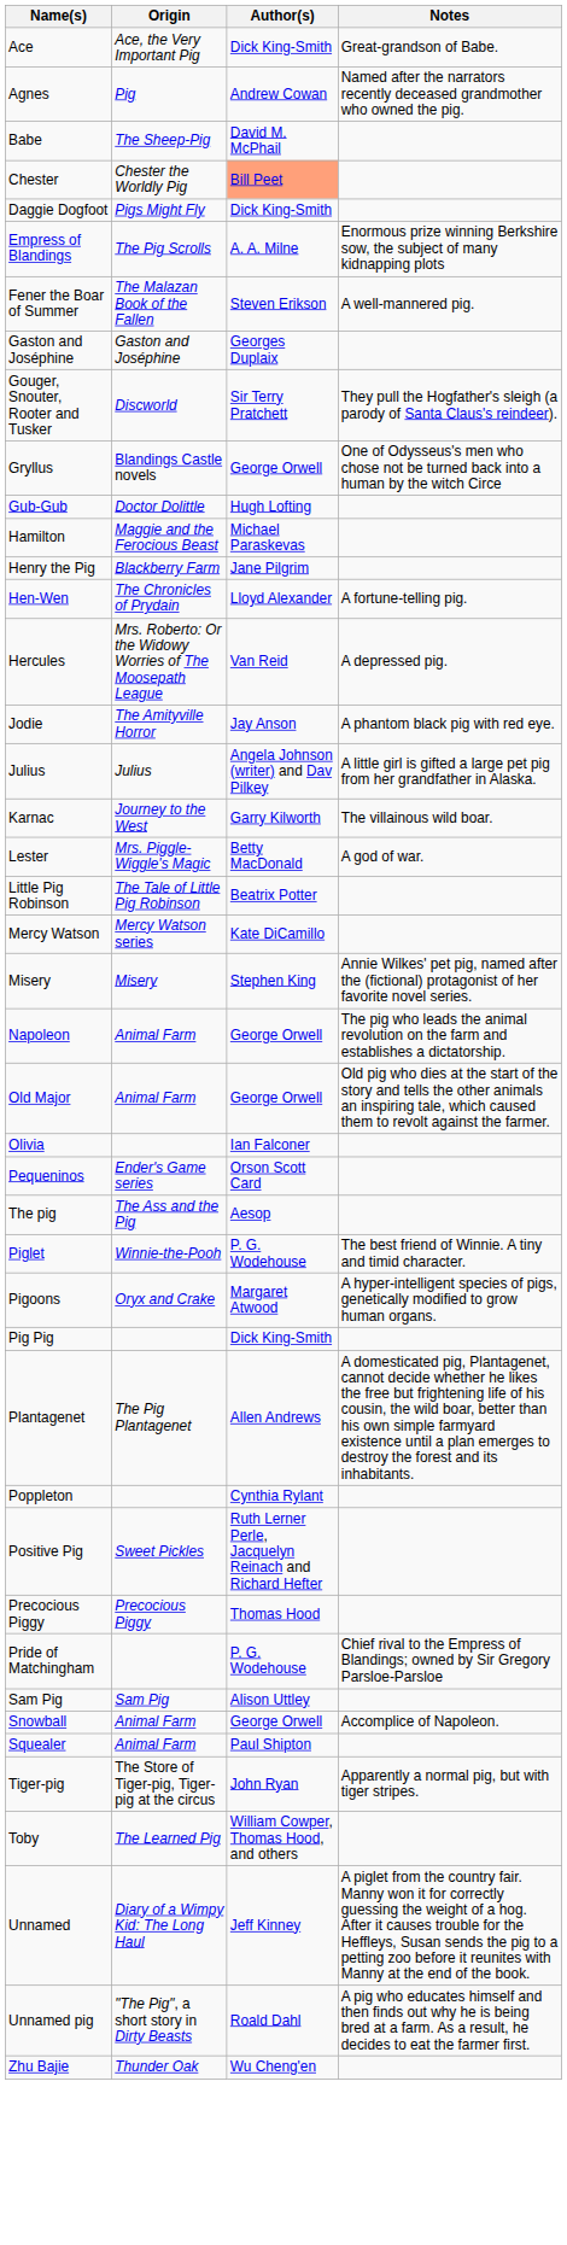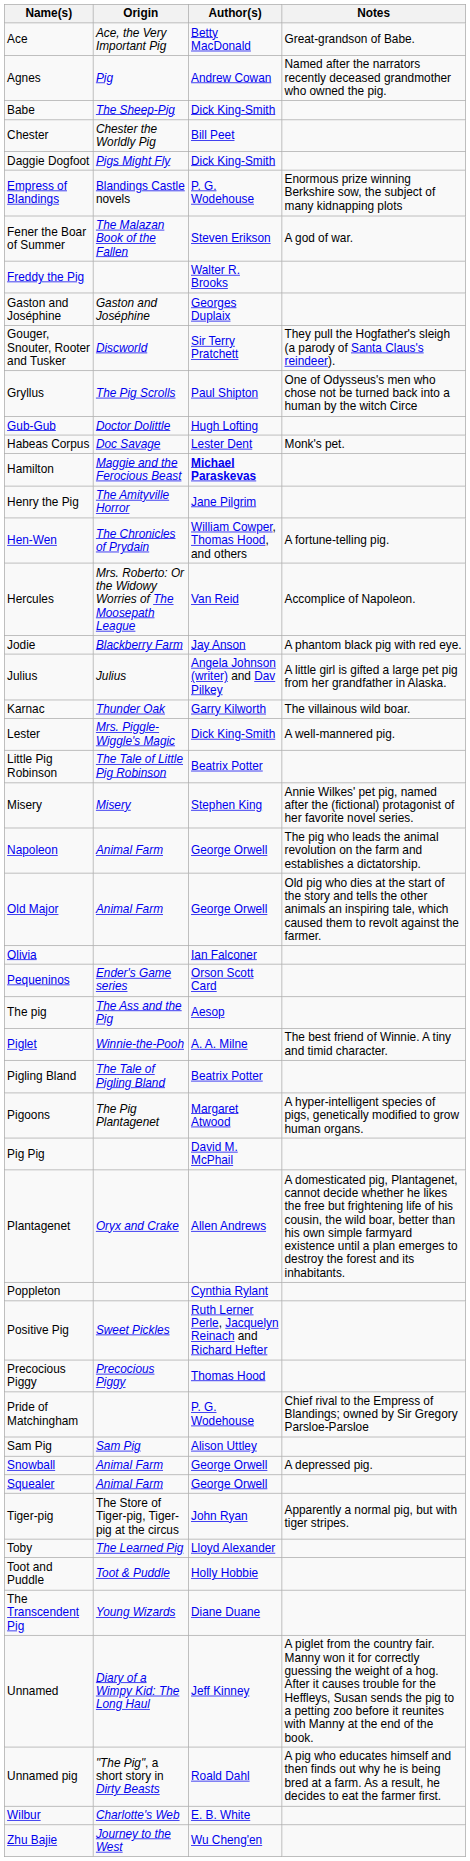Ace | Author(s): Dick King-Smith -> Betty MacDonald
Babe | Author(s): David M. McPhail -> Dick King-Smith
Chester | Author(s): lightsalmon background -> no background
Empress of Blandings | Origin: The Pig Scrolls -> Blandings Castle novels
Empress of Blandings | Author(s): A. A. Milne -> P. G. Wodehouse
Fener the Boar of Summer | Notes: A well-mannered pig. -> A god of war.
+ row: Freddy the Pig | Walter R. Brooks
Gryllus | Origin: Blandings Castle novels -> The Pig Scrolls
Gryllus | Author(s): George Orwell -> Paul Shipton
+ row: Habeas Corpus | Doc Savage | Lester Dent | Monk's pet.
Hamilton | Author(s): normal -> bold
Henry the Pig | Origin: Blackberry Farm -> The Amityville Horror
Hen-Wen | Author(s): Lloyd Alexander -> William Cowper, Thomas Hood, and others
Hercules | Notes: A depressed pig. -> Accomplice of Napoleon.
Jodie | Origin: The Amityville Horror -> Blackberry Farm
Karnac | Origin: Journey to the West -> Thunder Oak
Lester | Author(s): Betty MacDonald -> Dick King-Smith
Lester | Notes: A god of war. -> A well-mannered pig.
- row: Mercy Watson | Mercy Watson series | Kate DiCamillo
Piglet | Author(s): P. G. Wodehouse -> A. A. Milne
+ row: Pigling Bland | The Tale of Pigling Bland | Beatrix Potter
Pigoons | Origin: Oryx and Crake -> The Pig Plantagenet
Pig Pig | Author(s): Dick King-Smith -> David M. McPhail
Plantagenet | Origin: The Pig Plantagenet -> Oryx and Crake
Snowball | Notes: Accomplice of Napoleon. -> A depressed pig.
Squealer | Author(s): Paul Shipton -> George Orwell
Toby | Author(s): William Cowper, Thomas Hood, and others -> Lloyd Alexander
+ row: Toot and Puddle | Toot & Puddle | Holly Hobbie
+ row: The Transcendent Pig | Young Wizards | Diane Duane
+ row: Wilbur | Charlotte's Web | E. B. White
Zhu Bajie | Origin: Thunder Oak -> Journey to the West
